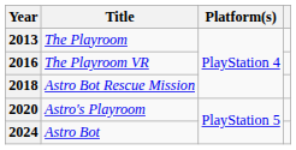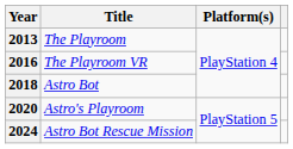2018 | Title: Astro Bot Rescue Mission -> Astro Bot
2024 | Title: Astro Bot -> Astro Bot Rescue Mission
